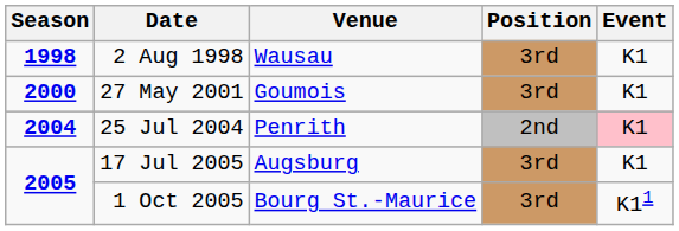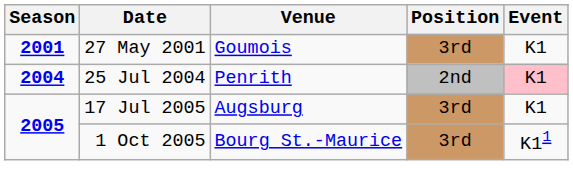- row: 1998 | 2 Aug 1998 | Wausau | 3rd | K1
27 May 2001 | Season: 2000 -> 2001
